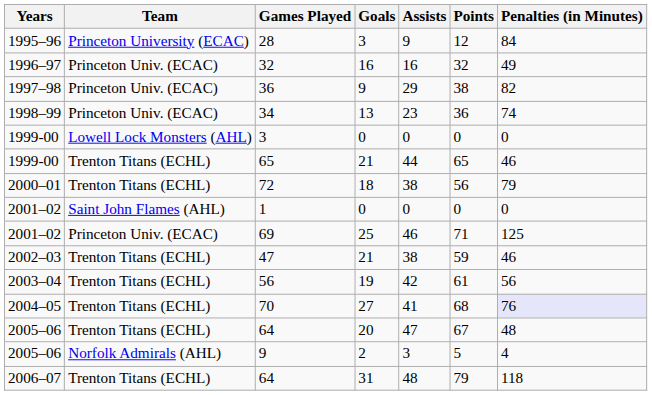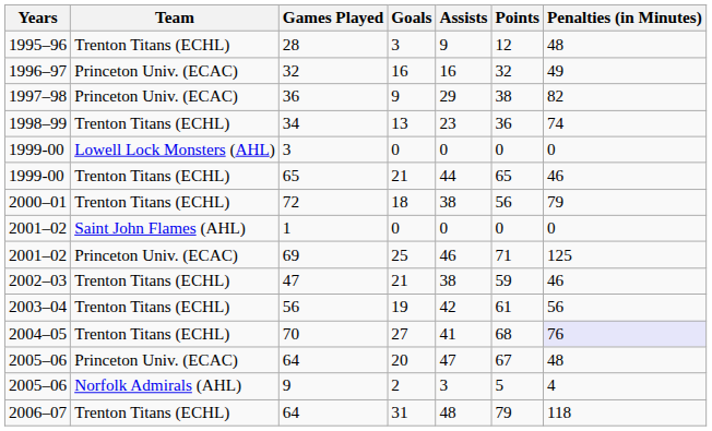28 | Team: Princeton University (ECAC) -> Trenton Titans (ECHL)
28 | Penalties (in Minutes): 84 -> 48
34 | Team: Princeton Univ. (ECAC) -> Trenton Titans (ECHL)
64 / 20 | Team: Trenton Titans (ECHL) -> Princeton Univ. (ECAC)
